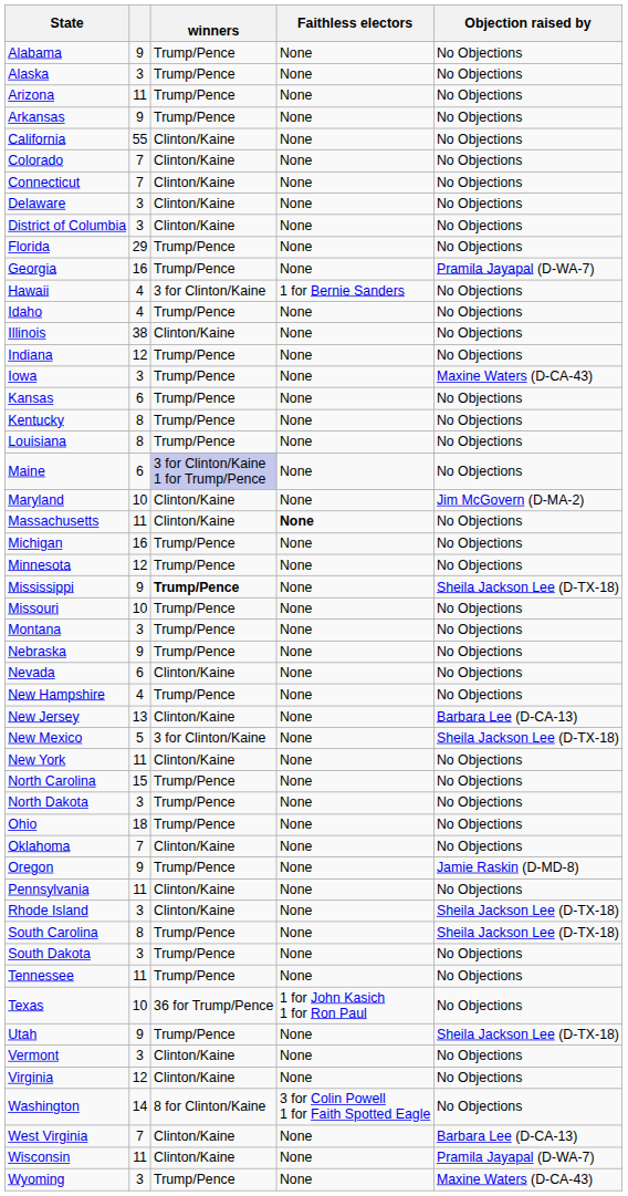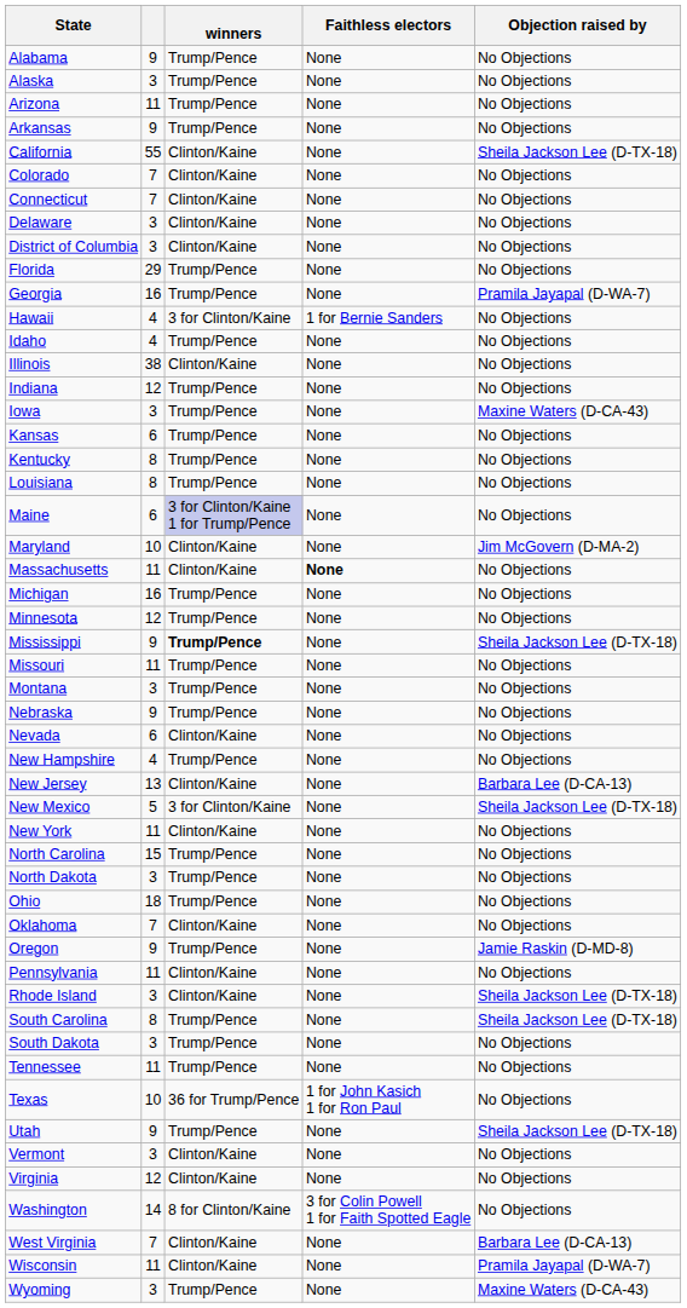California | Objection raised by: No Objections -> Sheila Jackson Lee (D-TX-18)
Missouri | column 2: 10 -> 11
